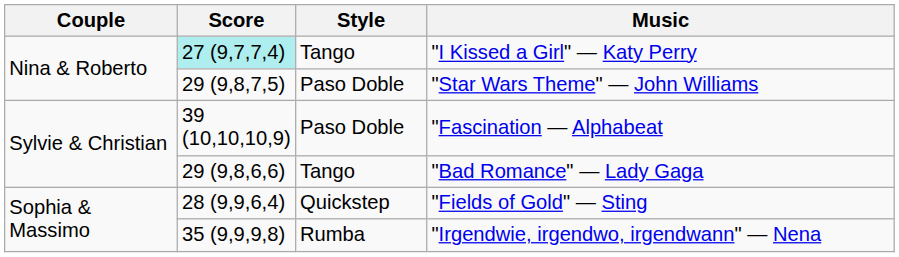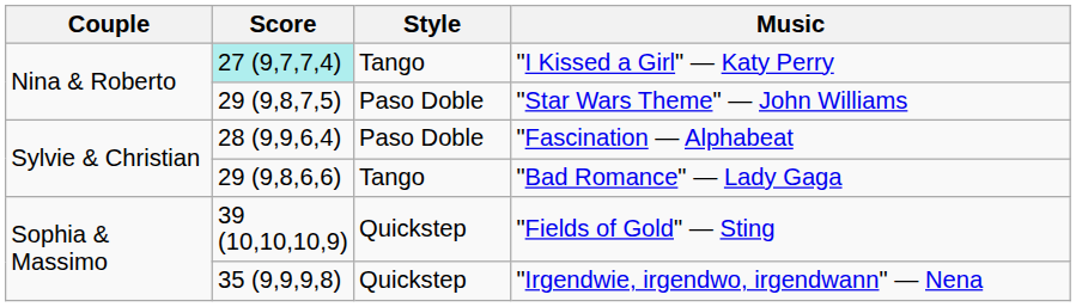"Fascination — Alphabeat | Score: 39 (10,10,10,9) -> 28 (9,9,6,4)
"Fields of Gold" — Sting | Score: 28 (9,9,6,4) -> 39 (10,10,10,9)
"Irgendwie, irgendwo, irgendwann" — Nena | Style: Rumba -> Quickstep
